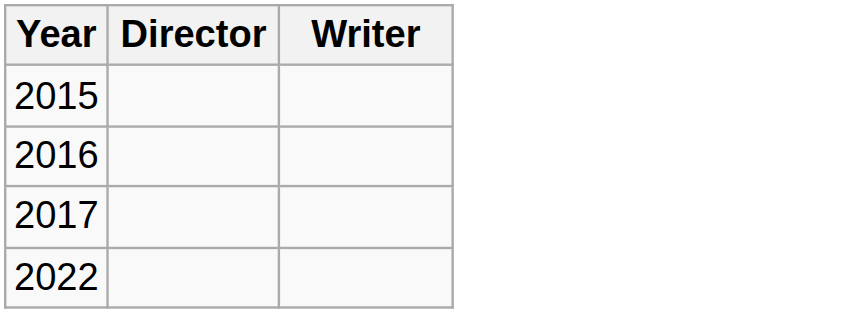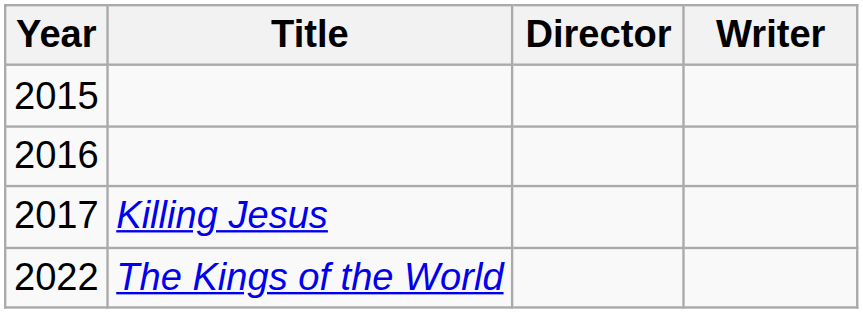+ column: Title | Killing Jesus | The Kings of the World
